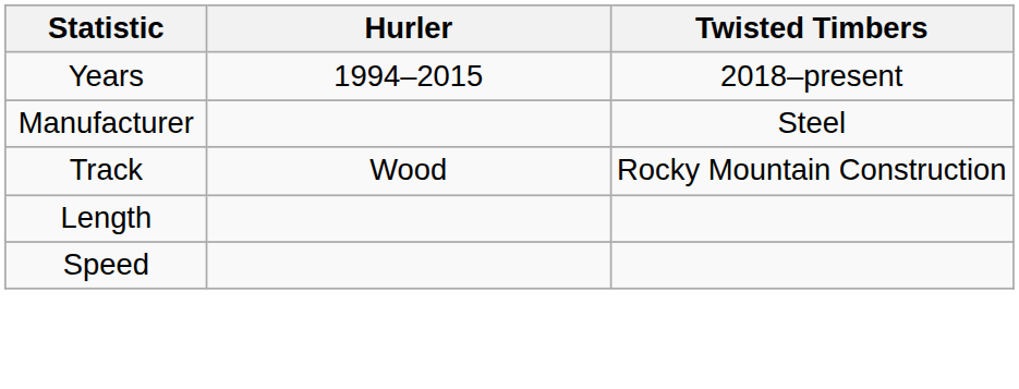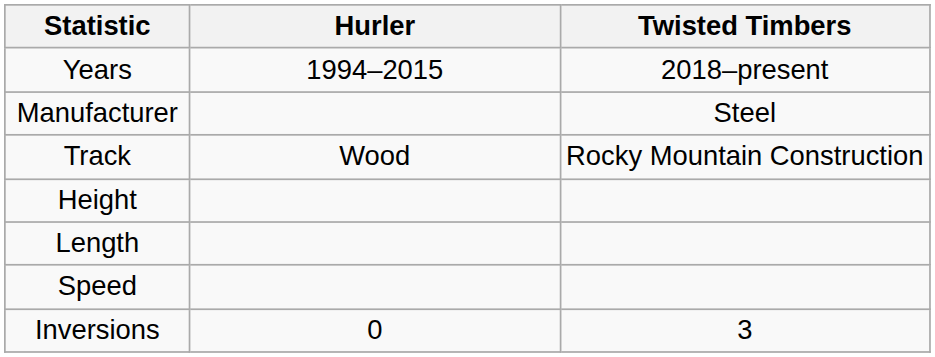+ row: Height
+ row: Inversions | 0 | 3
